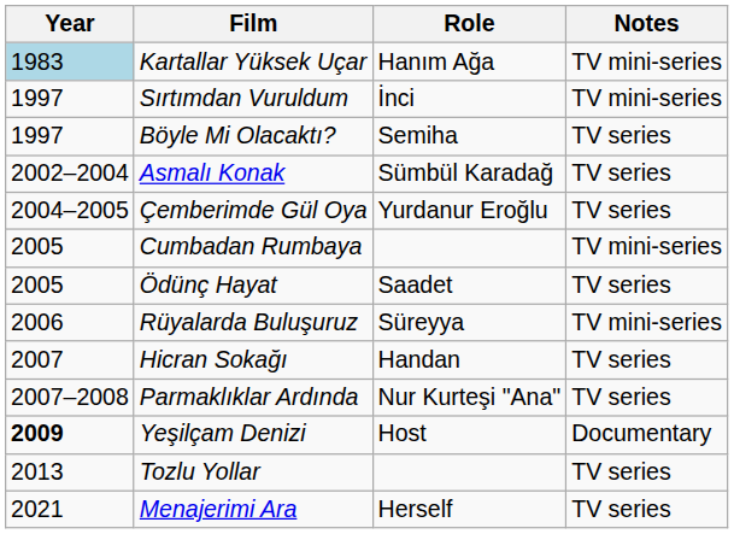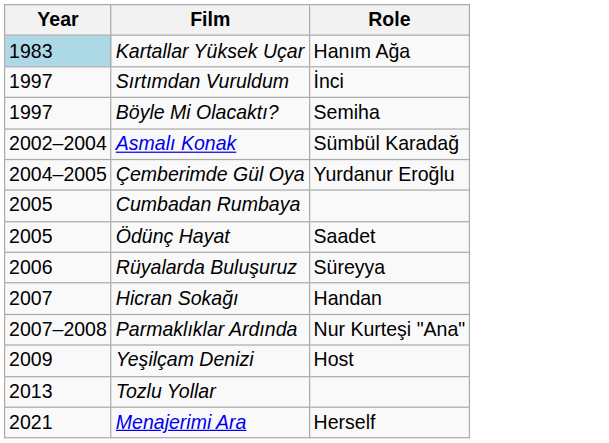- column: Notes | TV mini-series | TV mini-series | TV series | TV series | TV series | TV mini-series | TV series | TV mini-series | TV series | TV series | Documentary | TV series | TV series
Yeşilçam Denizi | Year: bold -> normal
